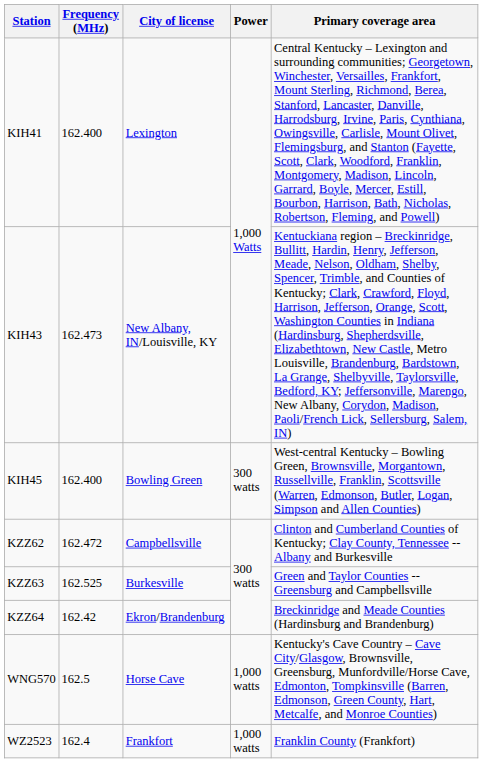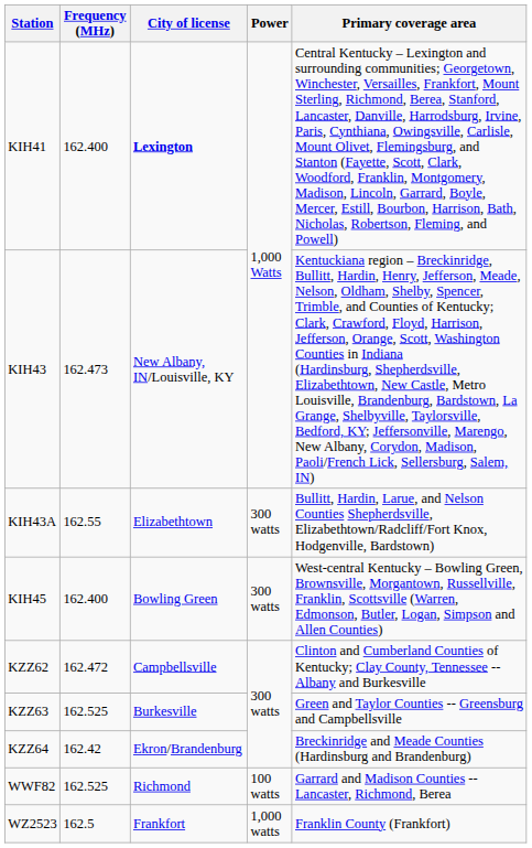KIH41 | City of license: normal -> bold
+ row: KIH43A | 162.55 | Elizabethtown | 300 watts | Bullitt, Hardin, Larue, and Nelson Counties Shepherdsville, Elizabethtown/Radcliff/Fort Knox, Hodgenville, Bardstown)
- row: WNG570 | 162.5 | Horse Cave | 1,000 watts | Kentucky's Cave Country – Cave City/Glasgow, Brownsville, Greensburg, Munfordville/Horse Cave, Edmonton, Tompkinsville (Barren, Edmonson, Green County, Hart, Metcalfe, and Monroe Counties)
+ row: WWF82 | 162.525 | Richmond | 100 watts | Garrard and Madison Counties -- Lancaster, Richmond, Berea
WZ2523 | Frequency (MHz): 162.4 -> 162.5
